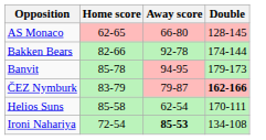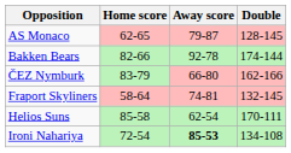AS Monaco | Away score: 66-80 -> 79-87
- row: Banvit | 85-78 | 94-95 | 179-173
ČEZ Nymburk | Away score: 79-87 -> 66-80
ČEZ Nymburk | Double: bold -> normal
+ row: Fraport Skyliners | 58-64 | 74-81 | 132-145
